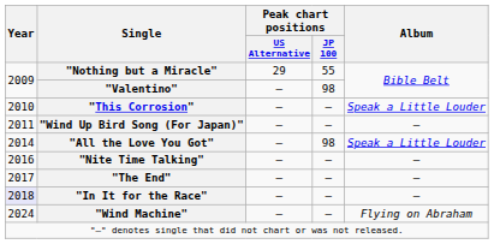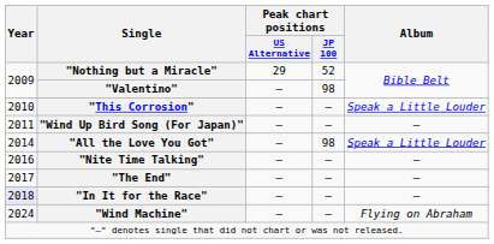"Nothing but a Miracle" | Peak chart positions / JP 100: 55 -> 52
